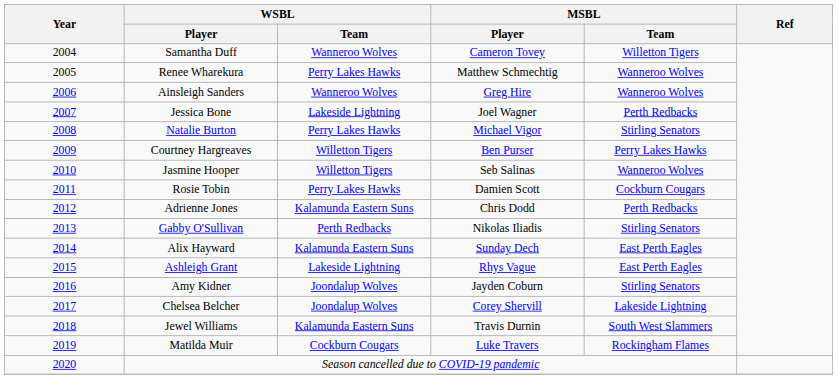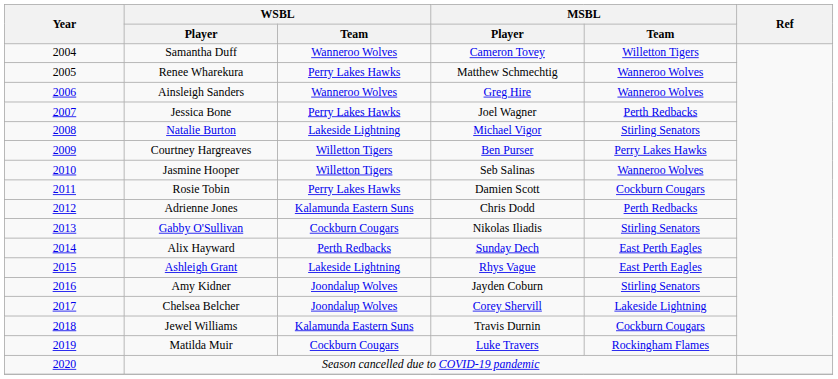Jessica Bone | WSBL / Team: Lakeside Lightning -> Perry Lakes Hawks
Natalie Burton | WSBL / Team: Perry Lakes Hawks -> Lakeside Lightning
Gabby O'Sullivan | WSBL / Team: Perth Redbacks -> Cockburn Cougars
Alix Hayward | WSBL / Team: Kalamunda Eastern Suns -> Perth Redbacks
Jewel Williams | MSBL / Team: South West Slammers -> Cockburn Cougars
